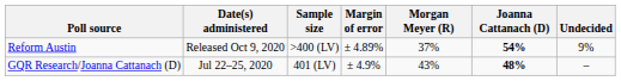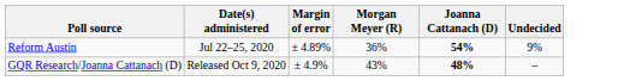- column: Sample size | >400 (LV) | 401 (LV)
Reform Austin | Date(s) administered: Released Oct 9, 2020 -> Jul 22–25, 2020
Reform Austin | Morgan Meyer (R): 37% -> 36%
GQR Research/Joanna Cattanach (D) | Date(s) administered: Jul 22–25, 2020 -> Released Oct 9, 2020
